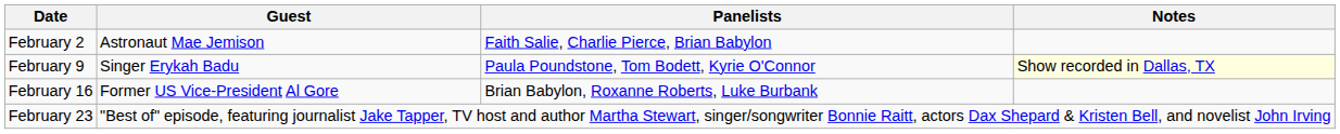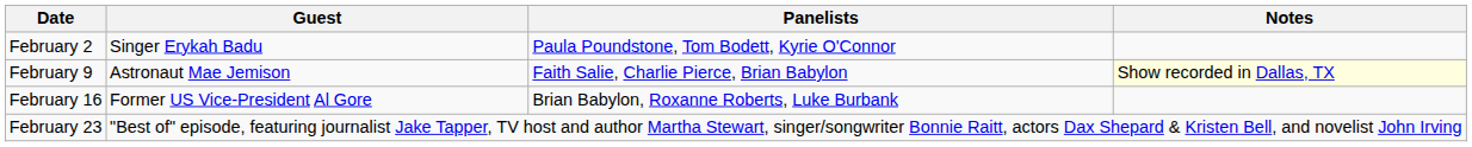February 2 | Guest: Astronaut Mae Jemison -> Singer Erykah Badu
February 2 | Panelists: Faith Salie, Charlie Pierce, Brian Babylon -> Paula Poundstone, Tom Bodett, Kyrie O'Connor
February 9 | Guest: Singer Erykah Badu -> Astronaut Mae Jemison
February 9 | Panelists: Paula Poundstone, Tom Bodett, Kyrie O'Connor -> Faith Salie, Charlie Pierce, Brian Babylon
